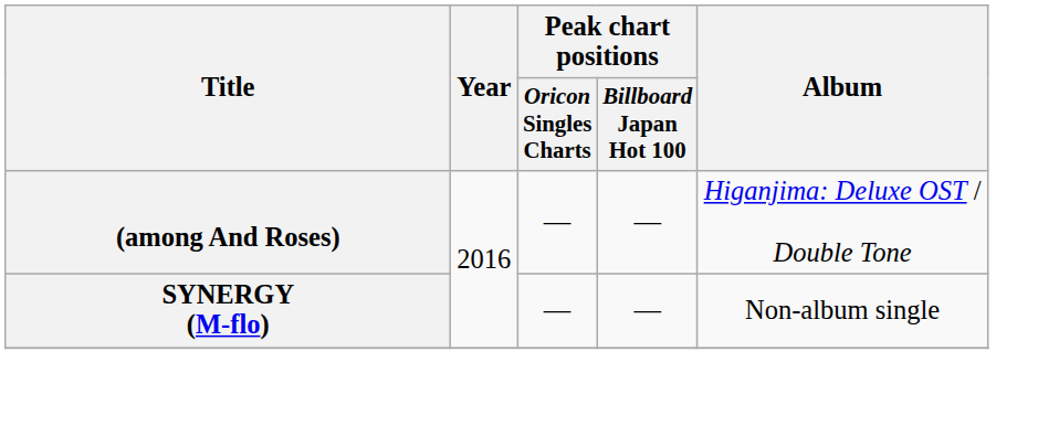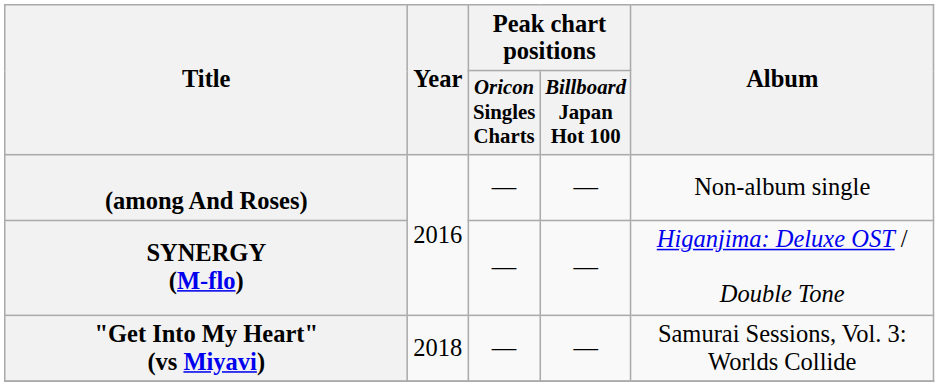(among And Roses) | Album: Higanjima: Deluxe OST / Double Tone -> Non-album single
SYNERGY (M-flo) | Album: Non-album single -> Higanjima: Deluxe OST / Double Tone
+ row: "Get Into My Heart" (vs Miyavi) | 2018 | — | — | Samurai Sessions, Vol. 3: Worlds Collide
